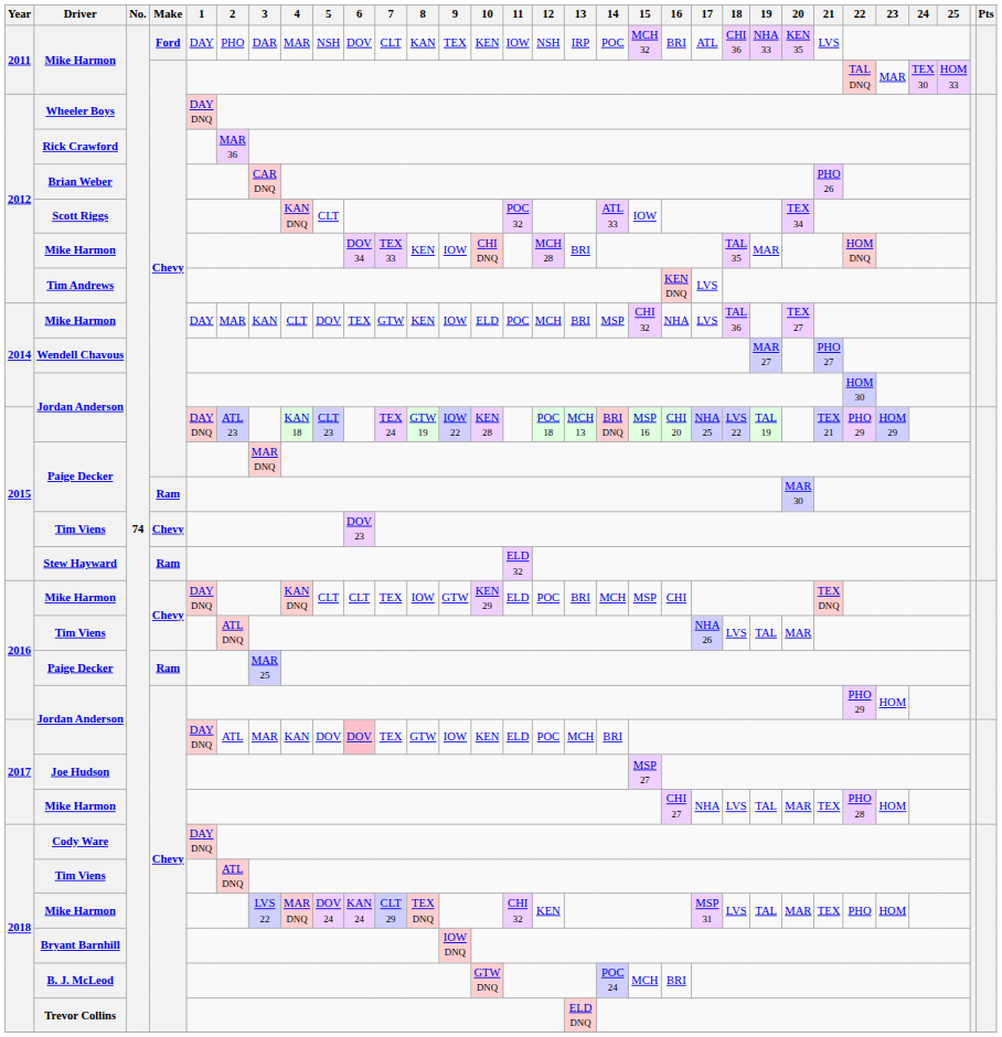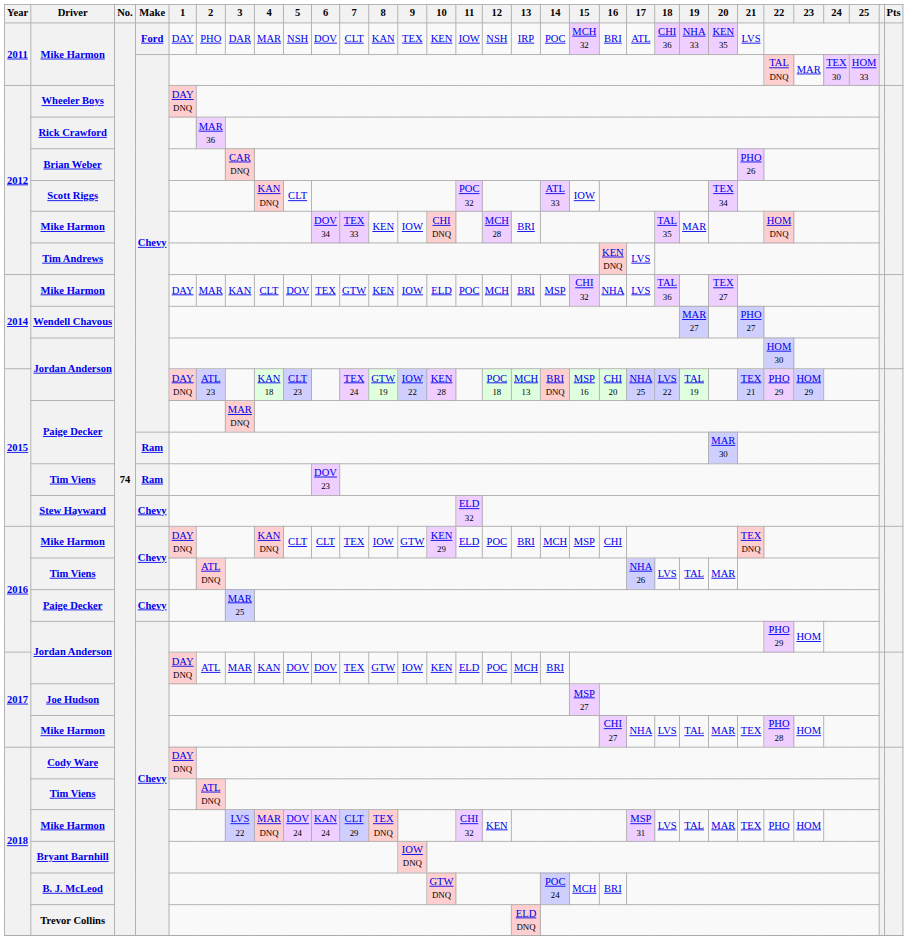2015 / Tim Viens | Make: Chevy -> Ram
Stew Hayward | Make: Ram -> Chevy
2016 / Paige Decker | Make: Ram -> Chevy
2017 / Jordan Anderson | 6: pink background -> no background
